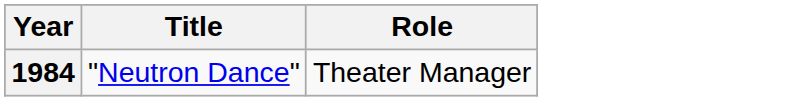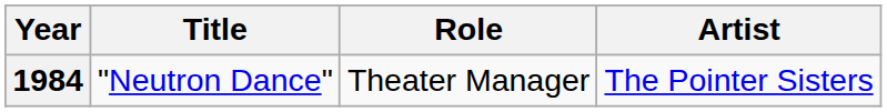+ column: Artist | The Pointer Sisters
